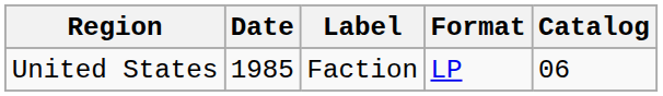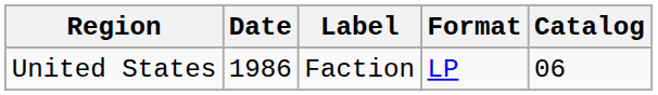United States | Date: 1985 -> 1986
